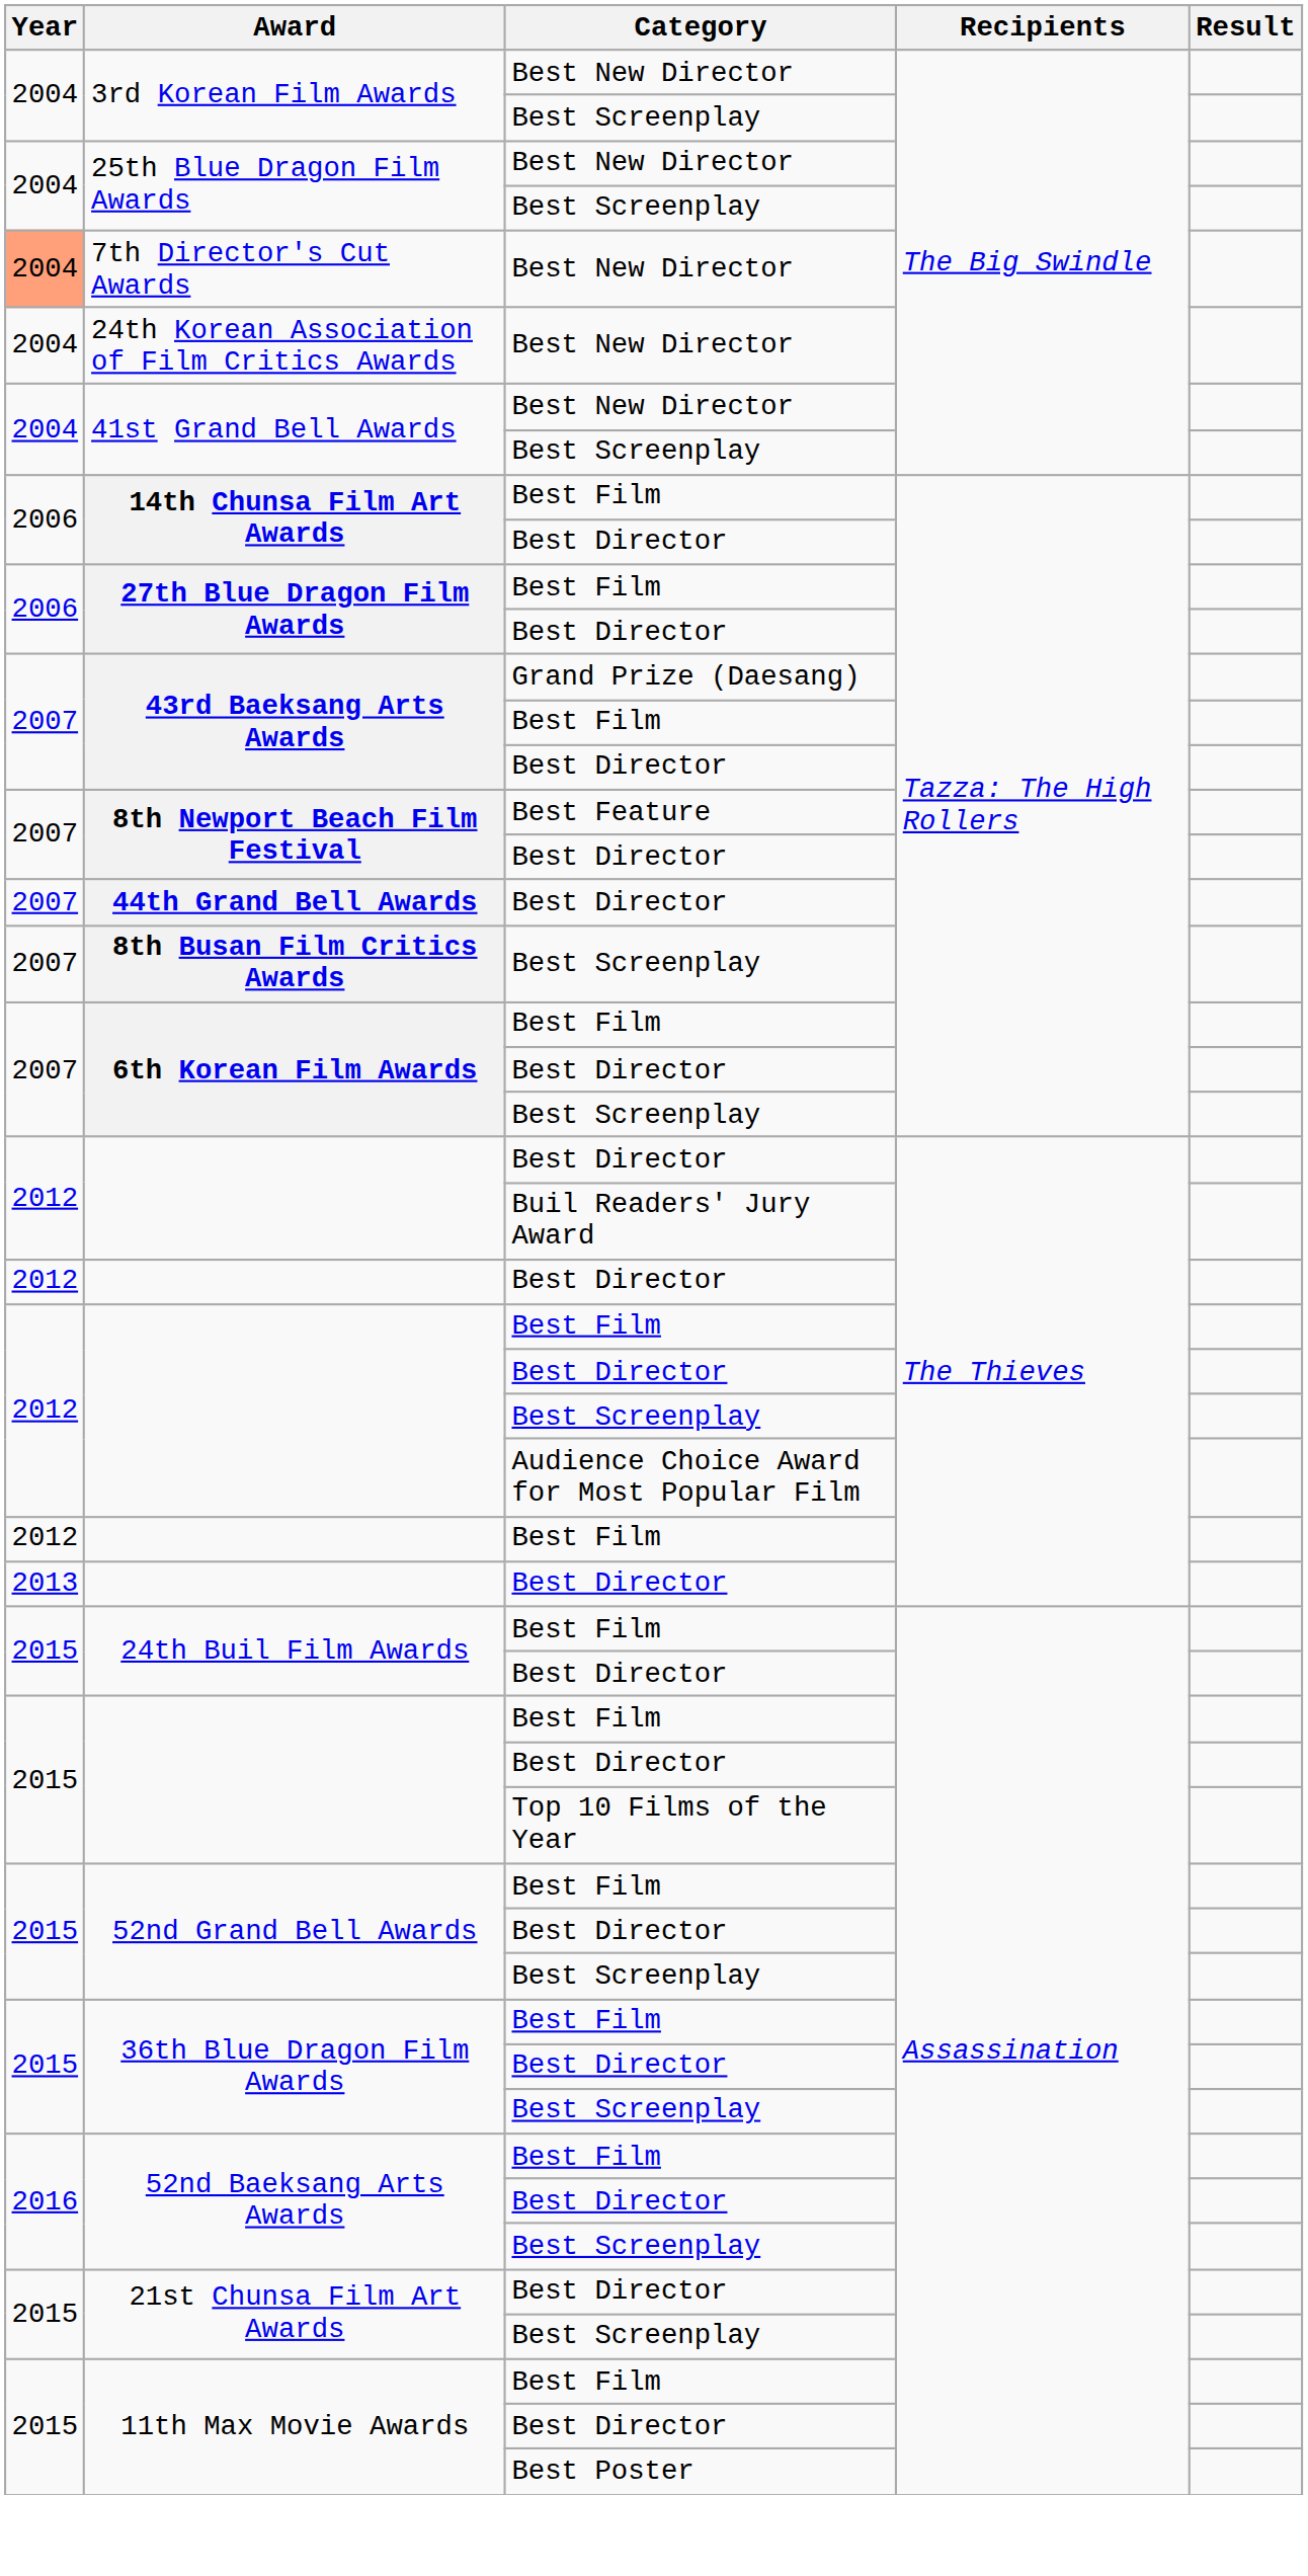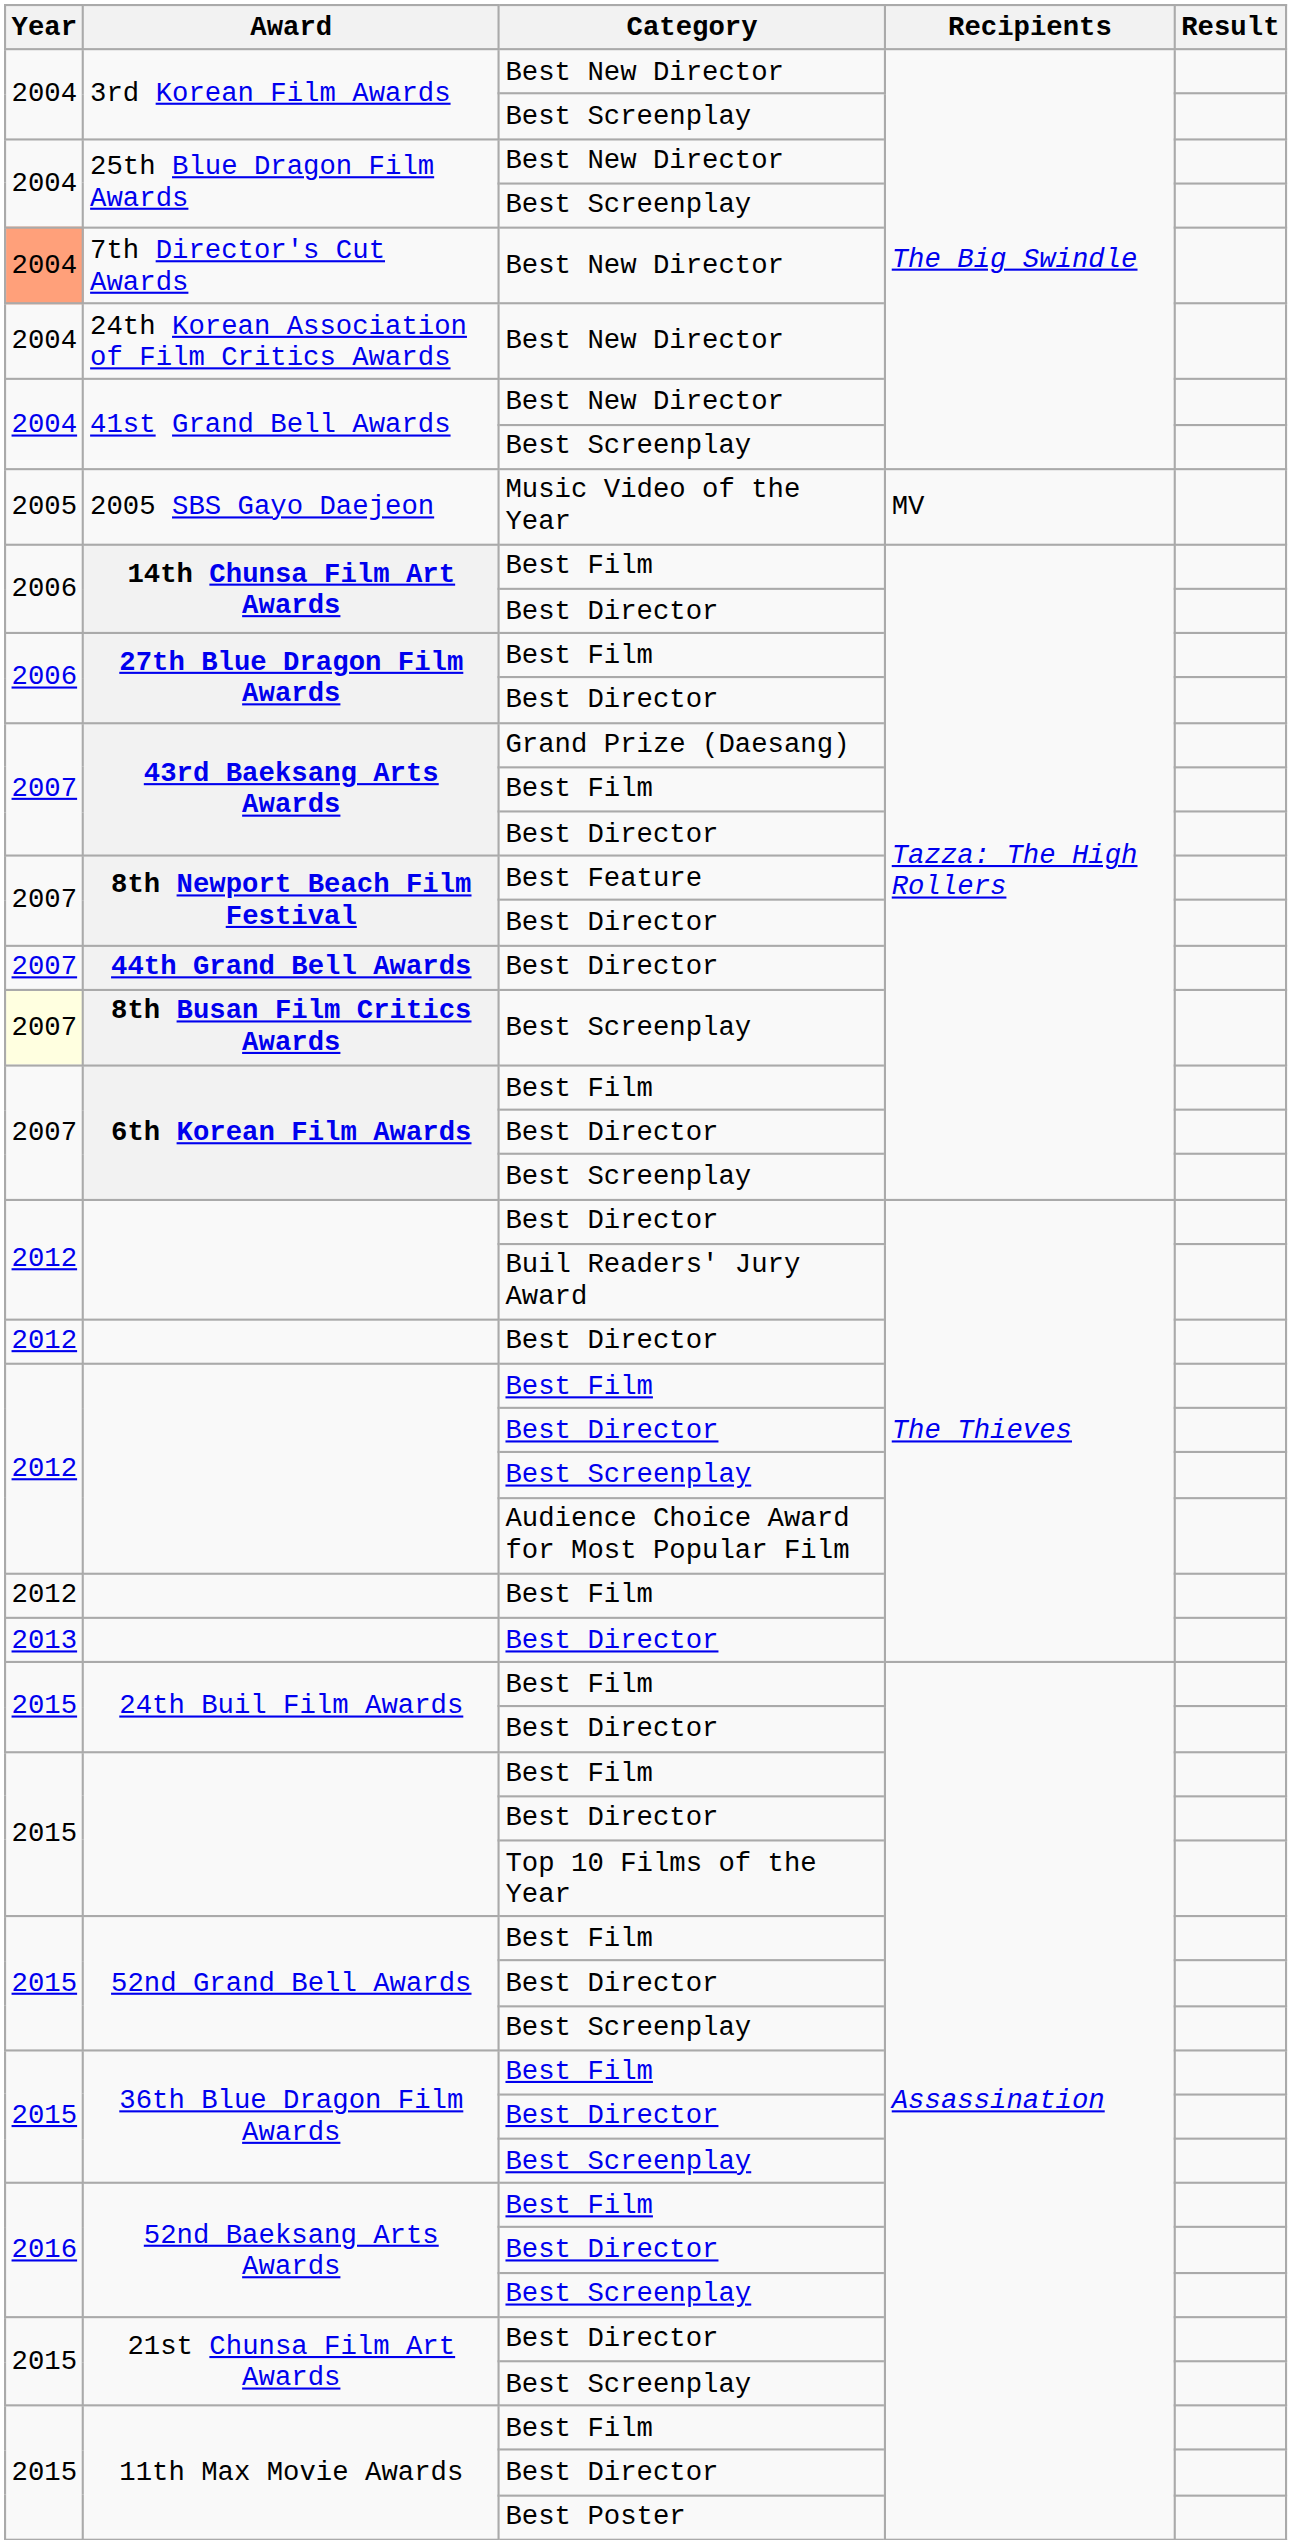+ row: 2005 | 2005 SBS Gayo Daejeon | Music Video of the Year | MV
8th Busan Film Critics Awards | Year: no background -> lightyellow background
